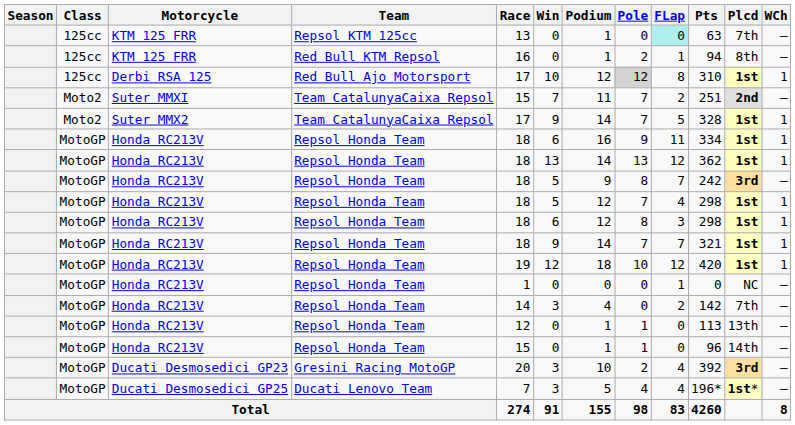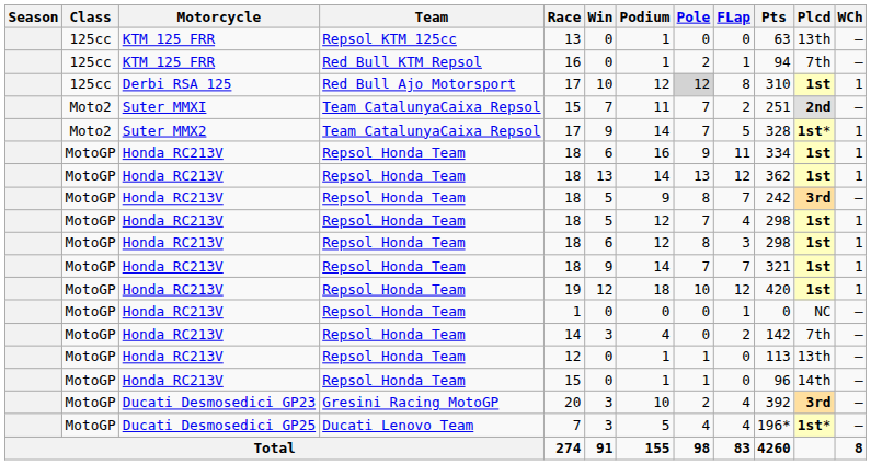KTM 125 FRR / Repsol KTM 125cc | FLap: paleturquoise background -> no background
KTM 125 FRR / Repsol KTM 125cc | Plcd: 7th -> 13th
KTM 125 FRR / Red Bull KTM Repsol | Plcd: 8th -> 7th
Suter MMX2 | Plcd: 1st -> 1st*
